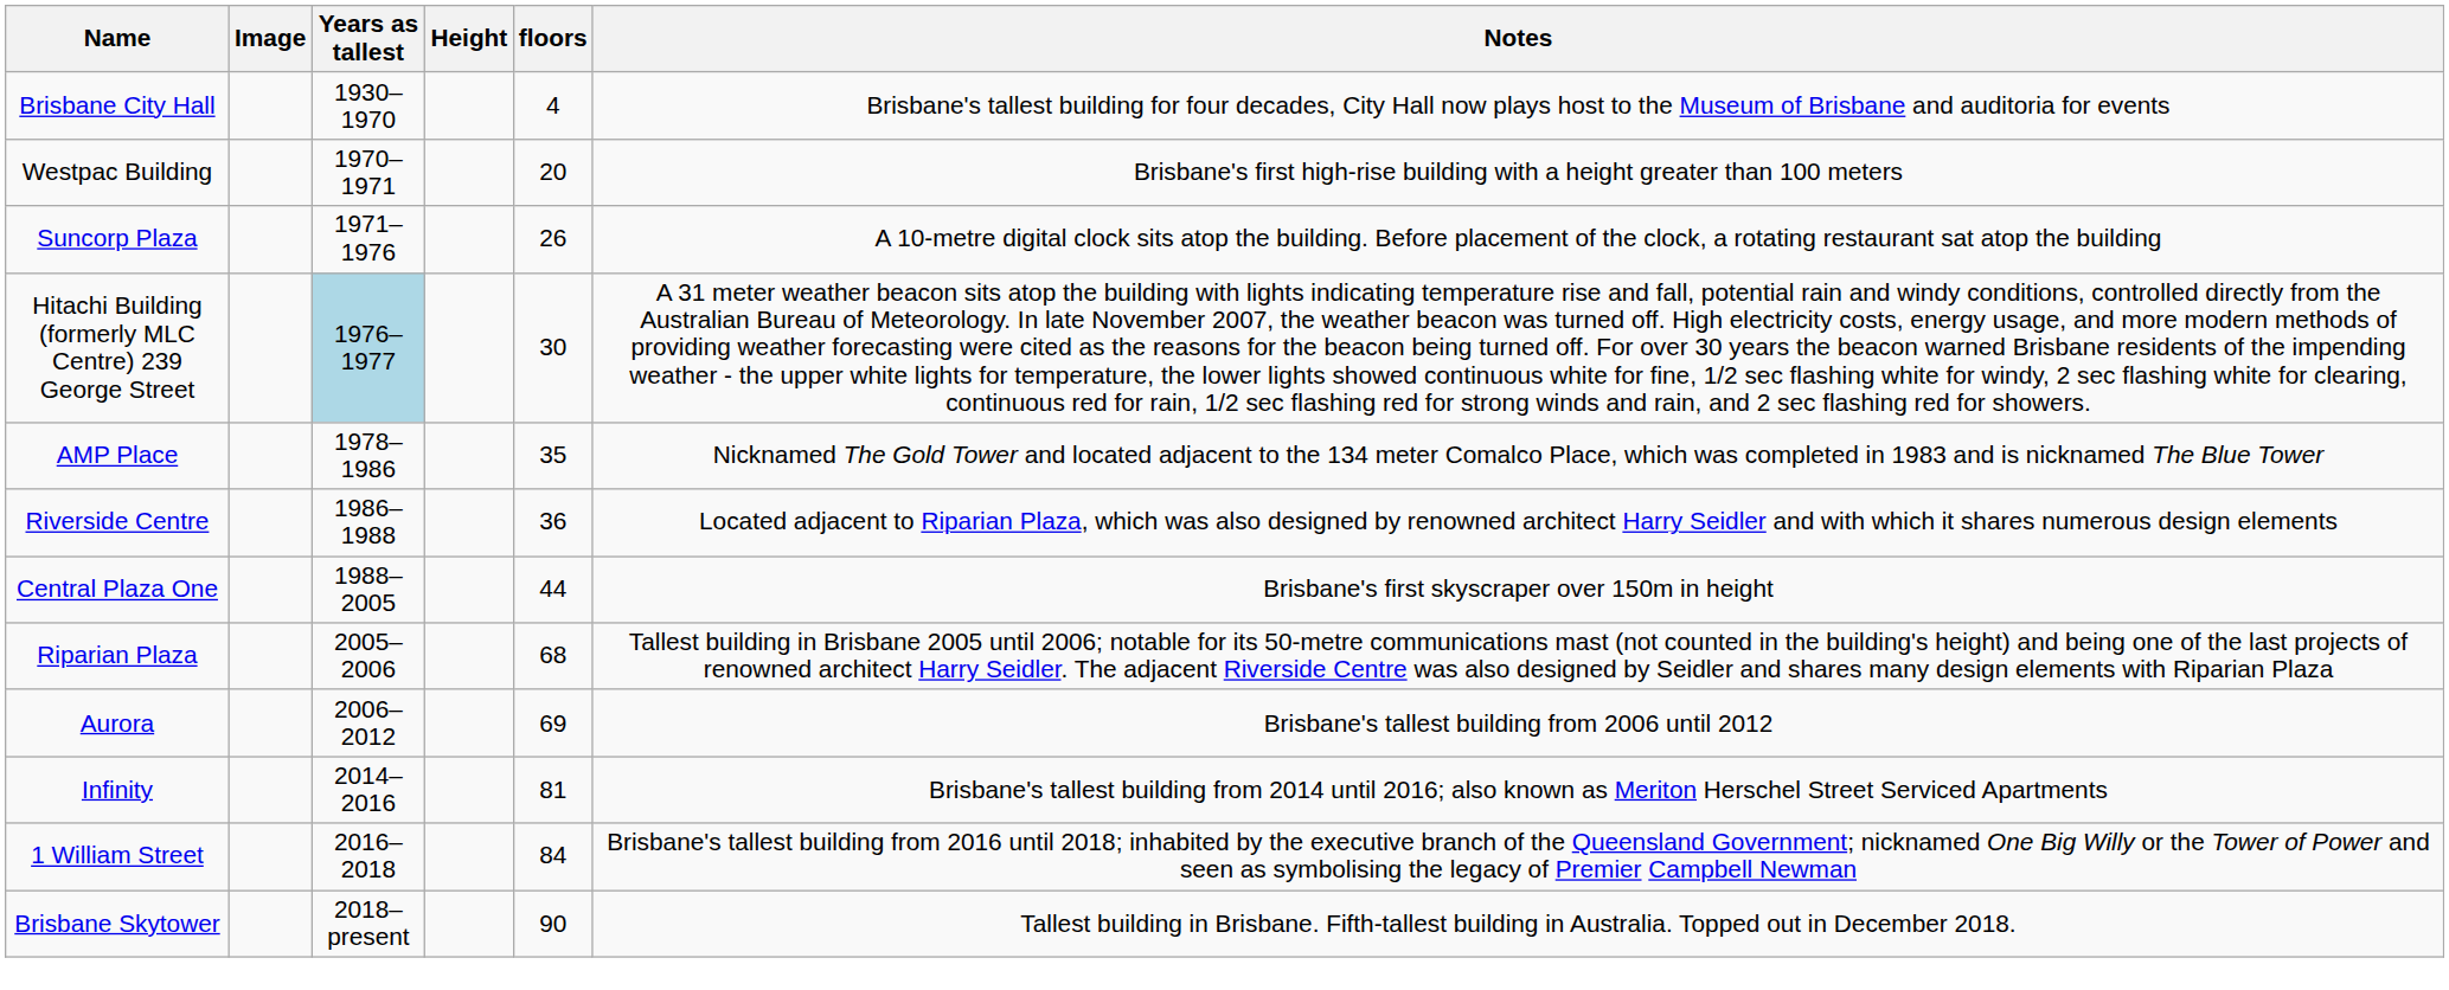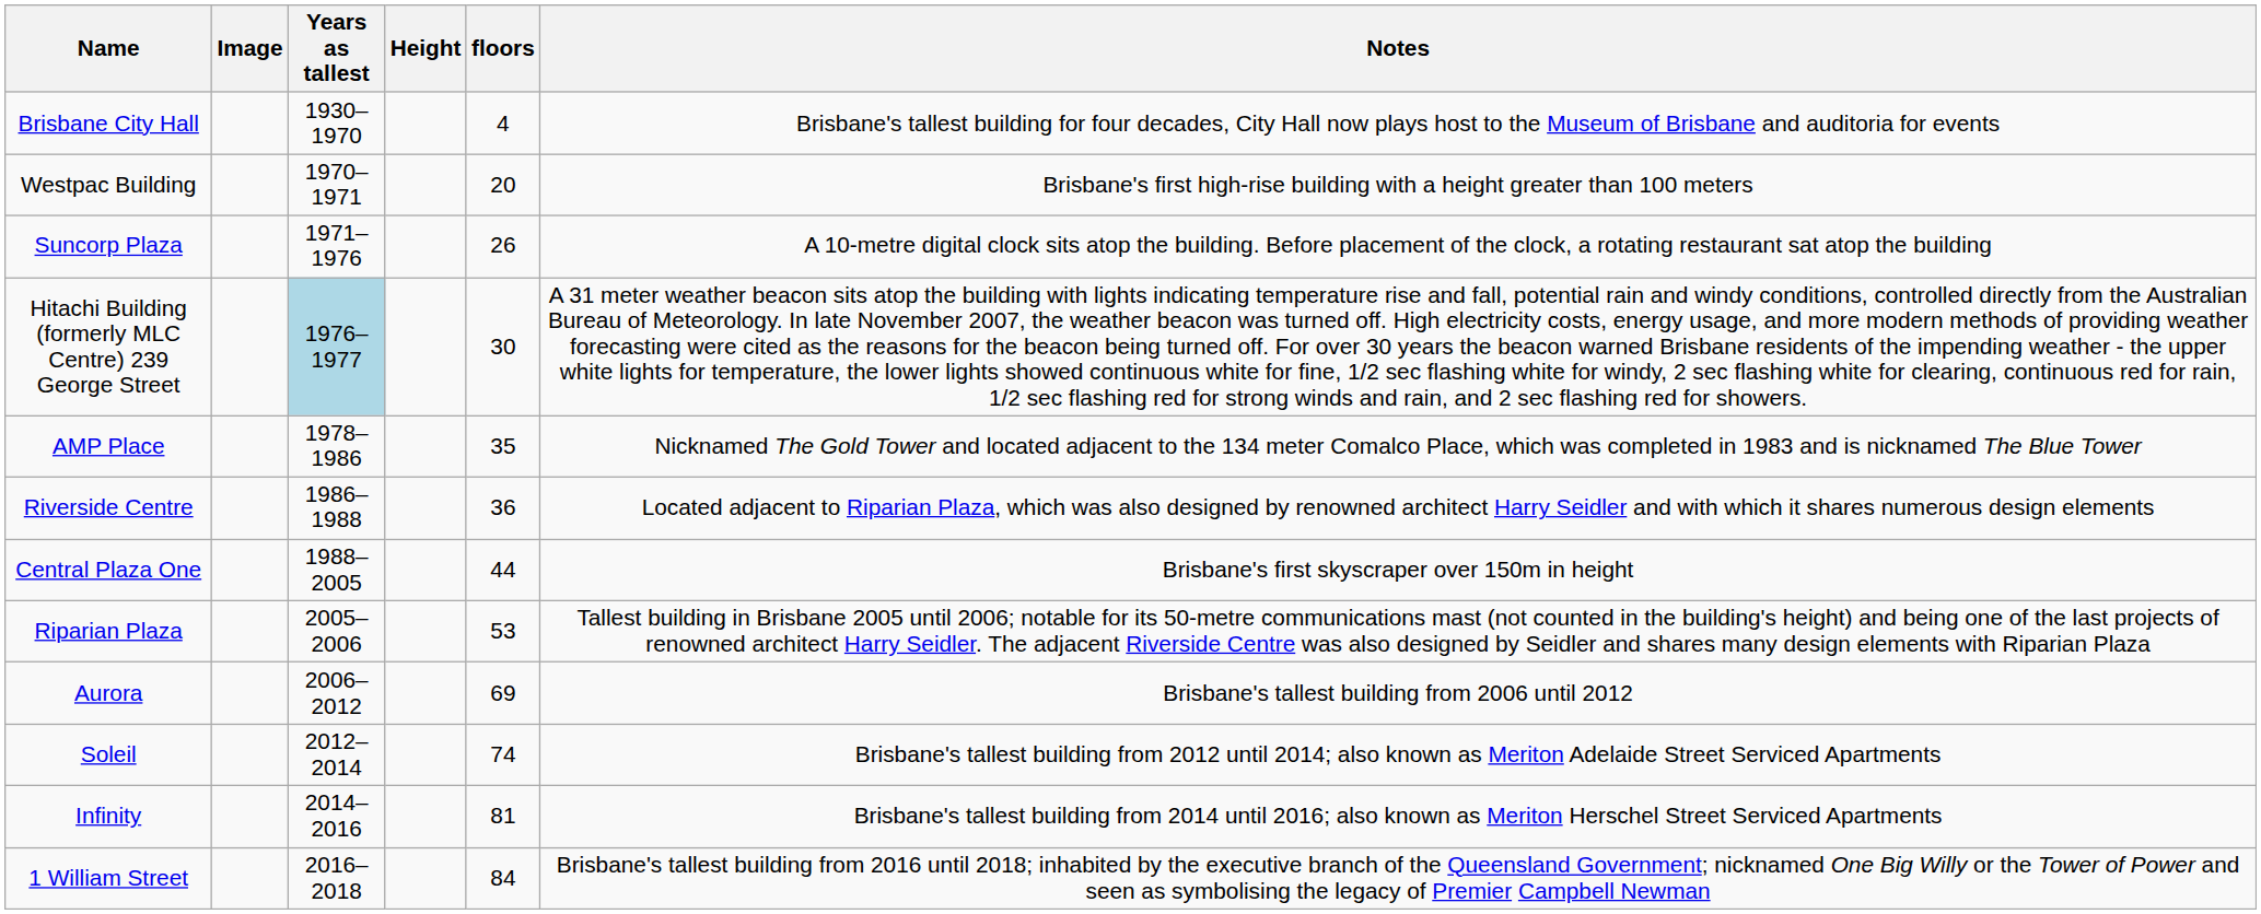Riparian Plaza | floors: 68 -> 53
+ row: Soleil | 2012–2014 | 74 | Brisbane's tallest building from 2012 until 2014; also known as Meriton Adelaide Street Serviced Apartments
- row: Brisbane Skytower | 2018–present | 90 | Tallest building in Brisbane. Fifth-tallest building in Australia. Topped out in December 2018.
